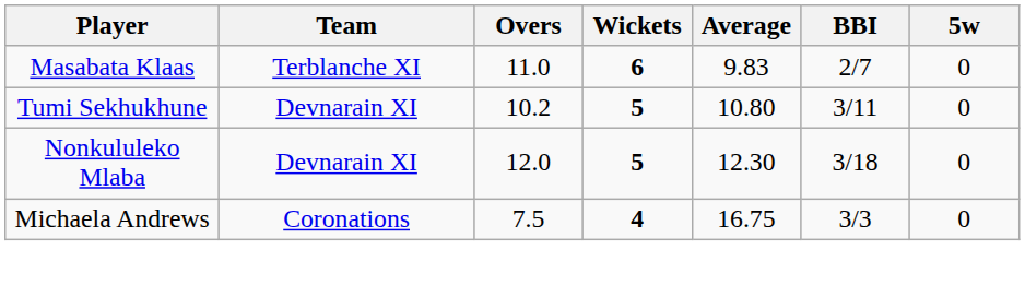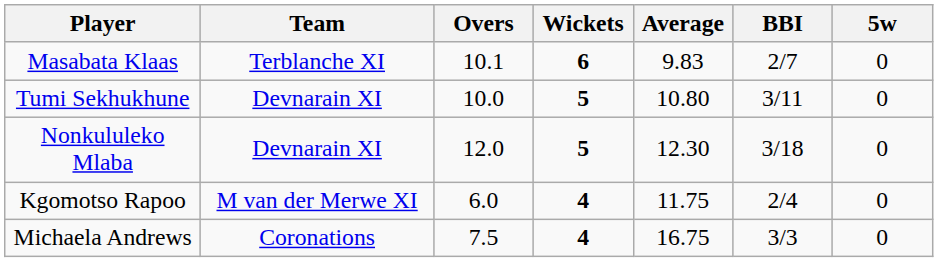Masabata Klaas | Overs: 11.0 -> 10.1
Tumi Sekhukhune | Overs: 10.2 -> 10.0
+ row: Kgomotso Rapoo | M van der Merwe XI | 6.0 | 4 | 11.75 | 2/4 | 0
